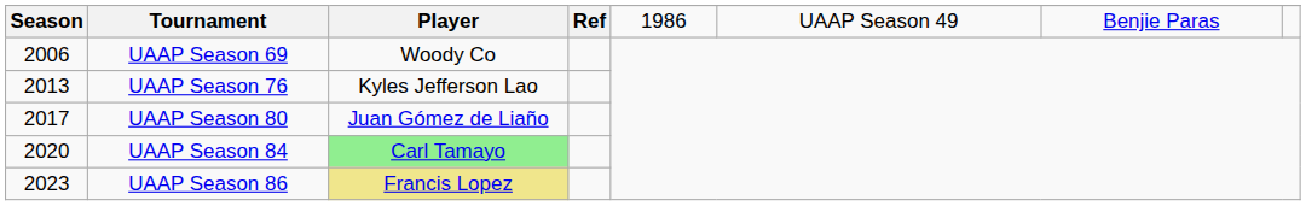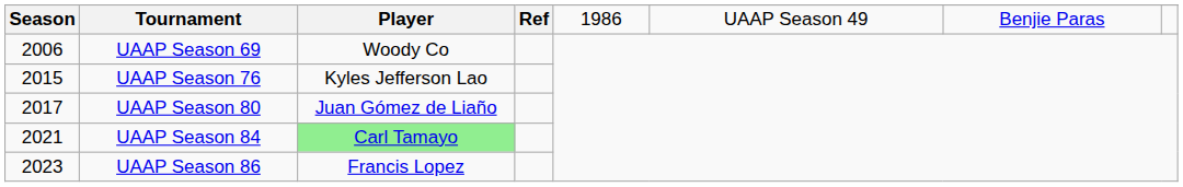UAAP Season 76 | Season: 2013 -> 2015
UAAP Season 84 | Season: 2020 -> 2021
UAAP Season 86 | Player: khaki background -> no background
